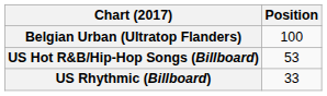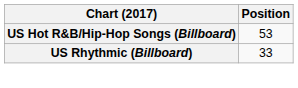- row: Belgian Urban (Ultratop Flanders) | 100
